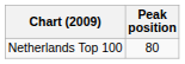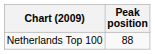Netherlands Top 100 | Peak position: 80 -> 88
